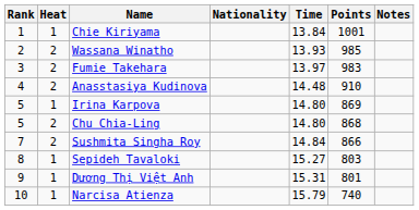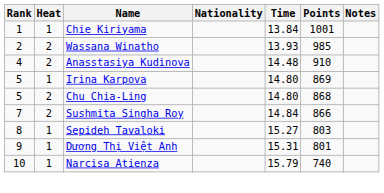- row: 3 | 2 | Fumie Takehara | 13.97 | 983
